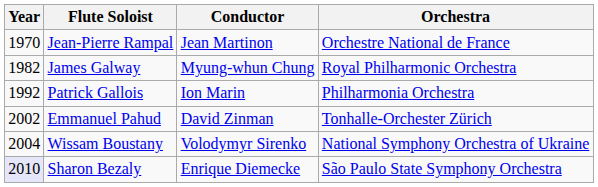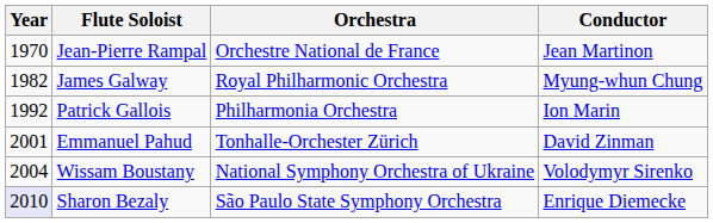columns swapped: Conductor <-> Orchestra
Emmanuel Pahud | Year: 2002 -> 2001
